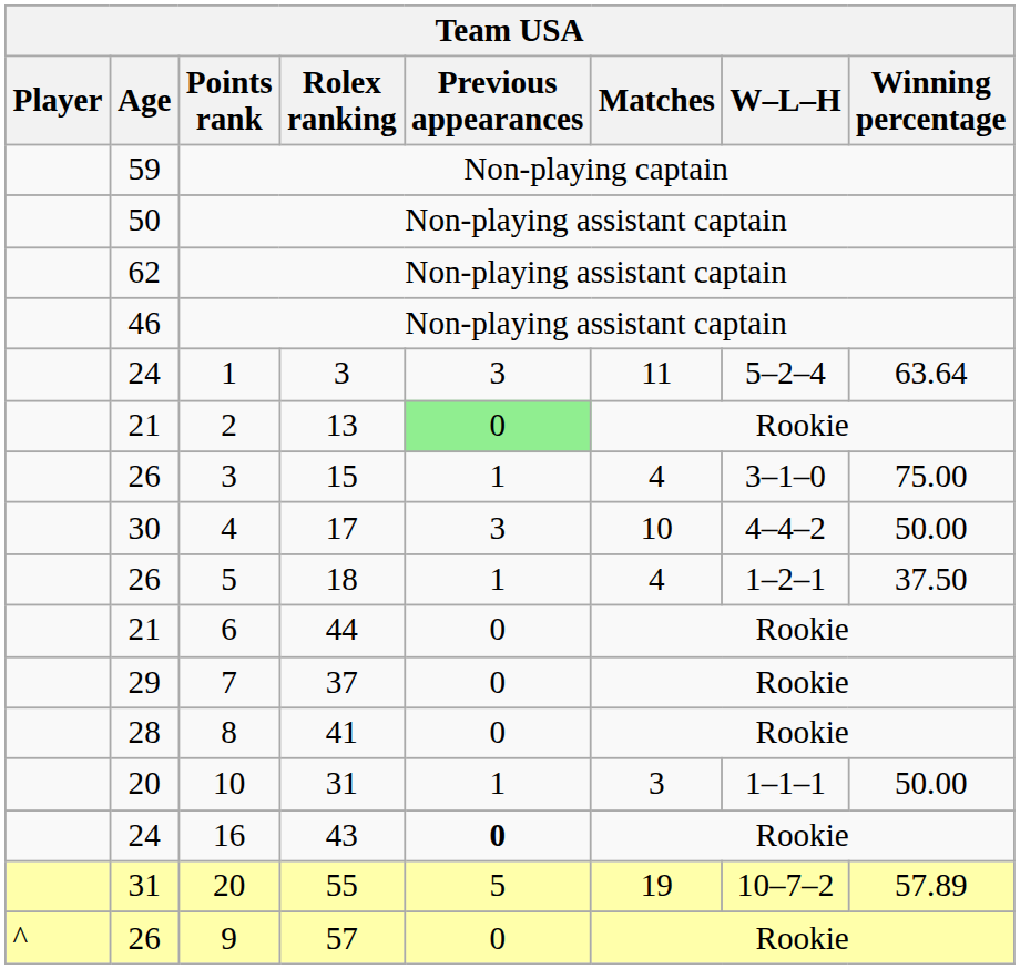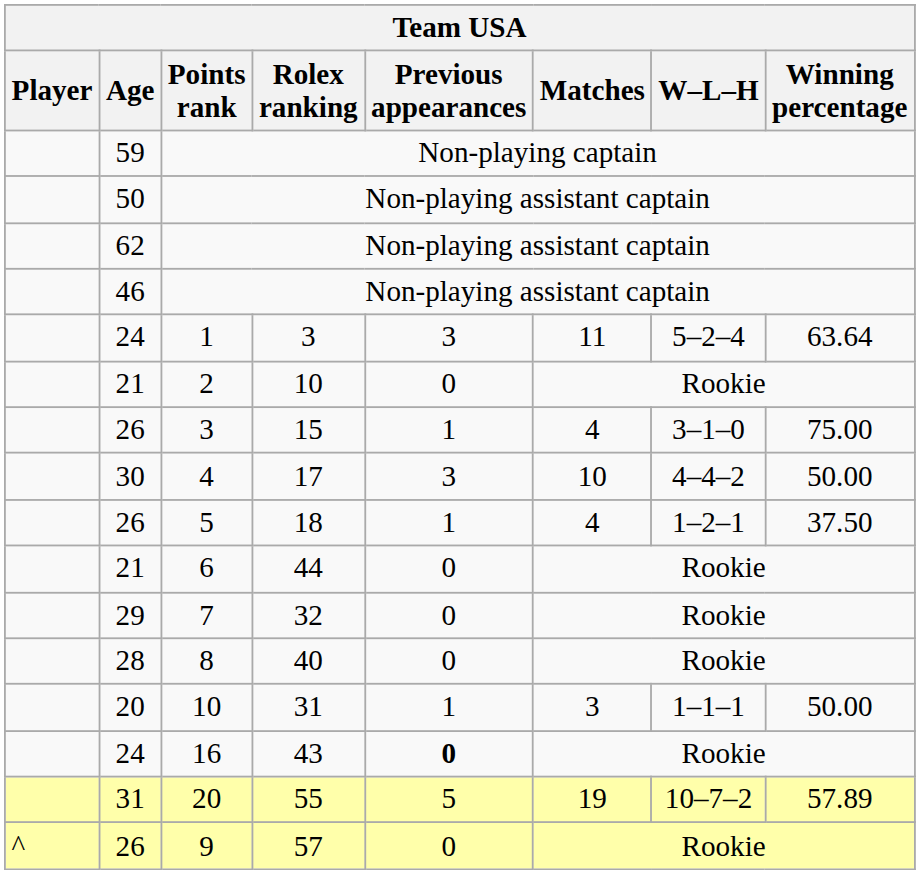2 | Rolex ranking: 13 -> 10
2 | Previous appearances: lightgreen background -> no background
7 | Rolex ranking: 37 -> 32
8 | Rolex ranking: 41 -> 40
